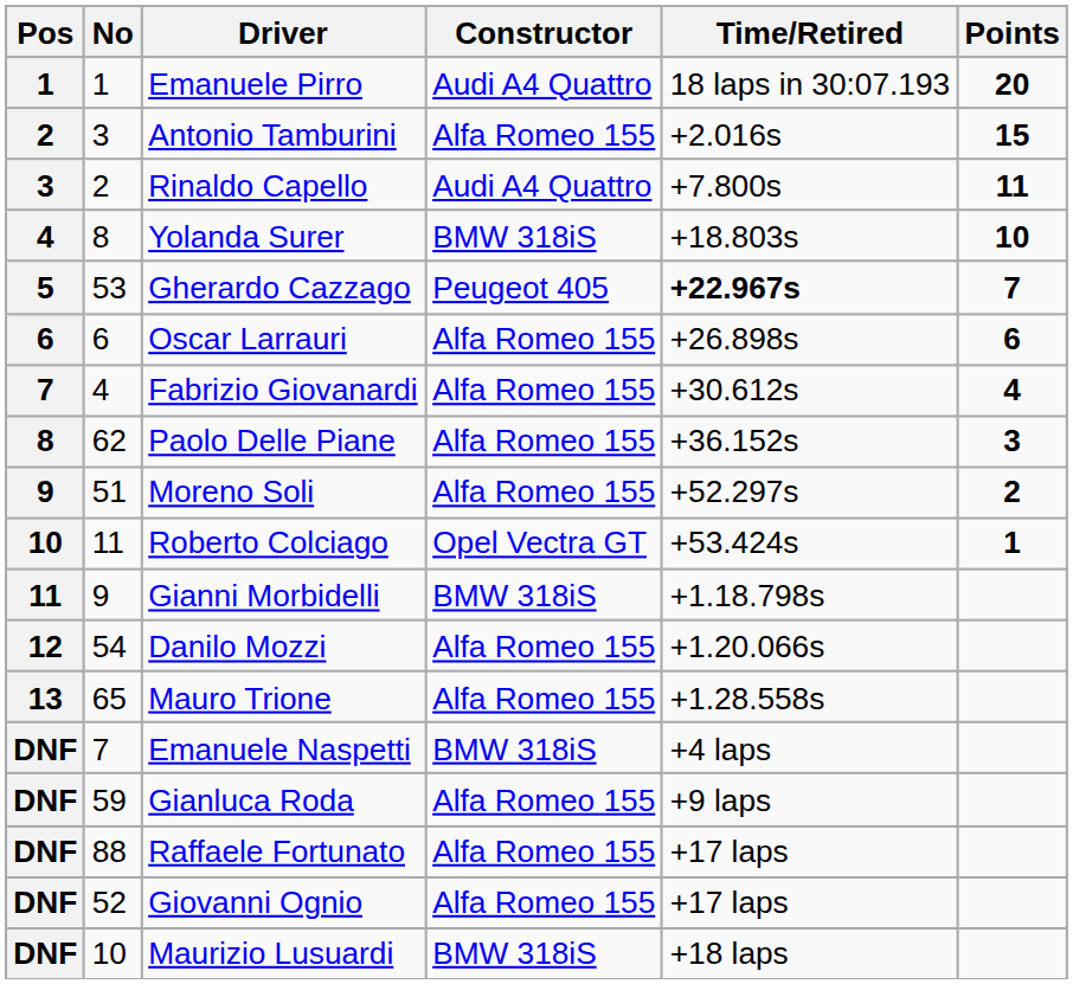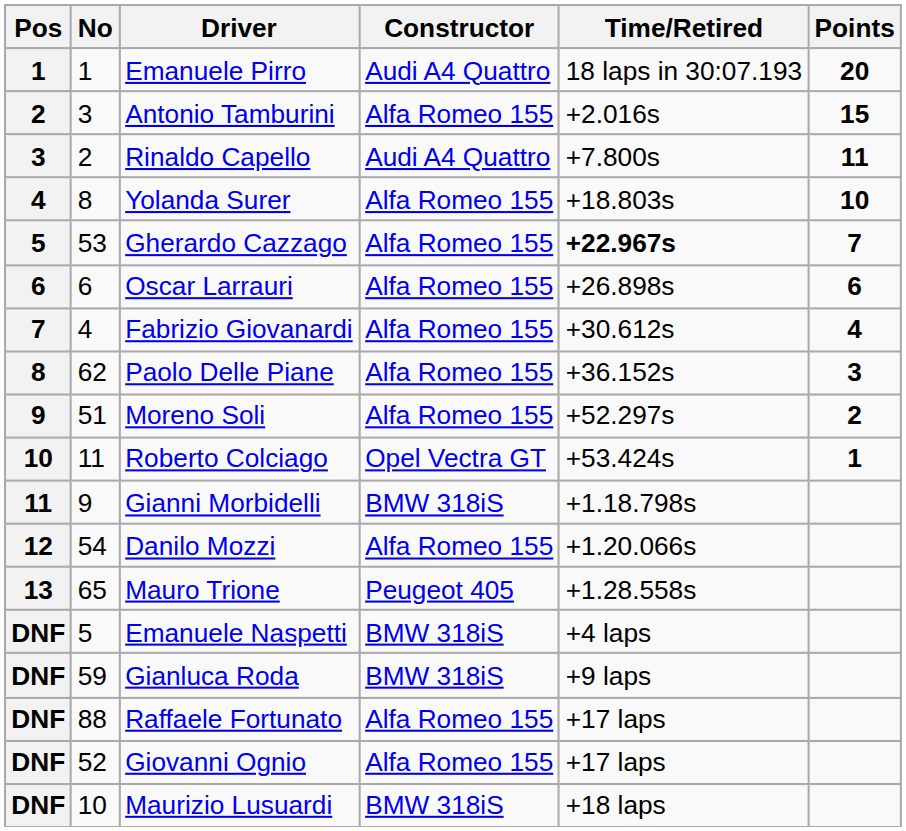Yolanda Surer | Constructor: BMW 318iS -> Alfa Romeo 155
Gherardo Cazzago | Constructor: Peugeot 405 -> Alfa Romeo 155
Mauro Trione | Constructor: Alfa Romeo 155 -> Peugeot 405
Emanuele Naspetti | No: 7 -> 5
Gianluca Roda | Constructor: Alfa Romeo 155 -> BMW 318iS
